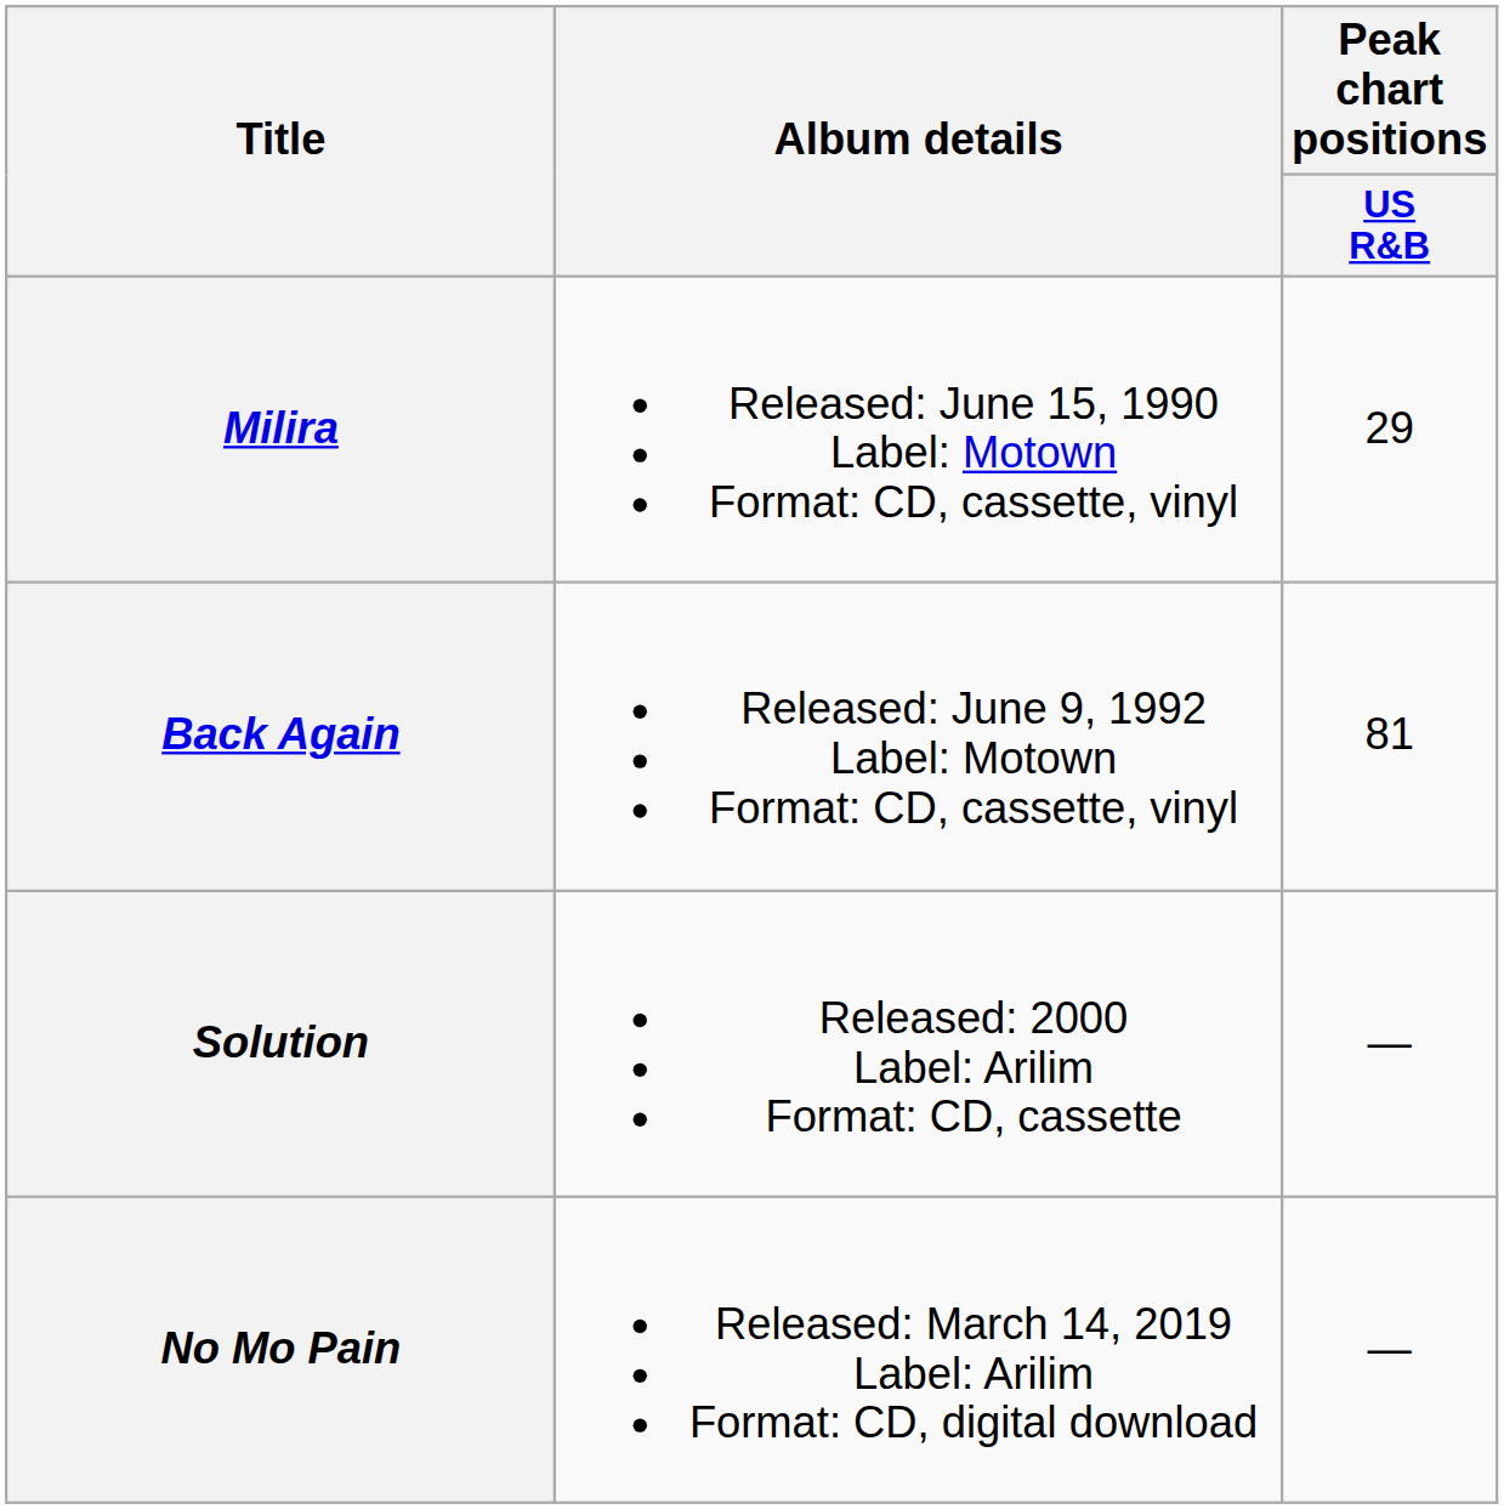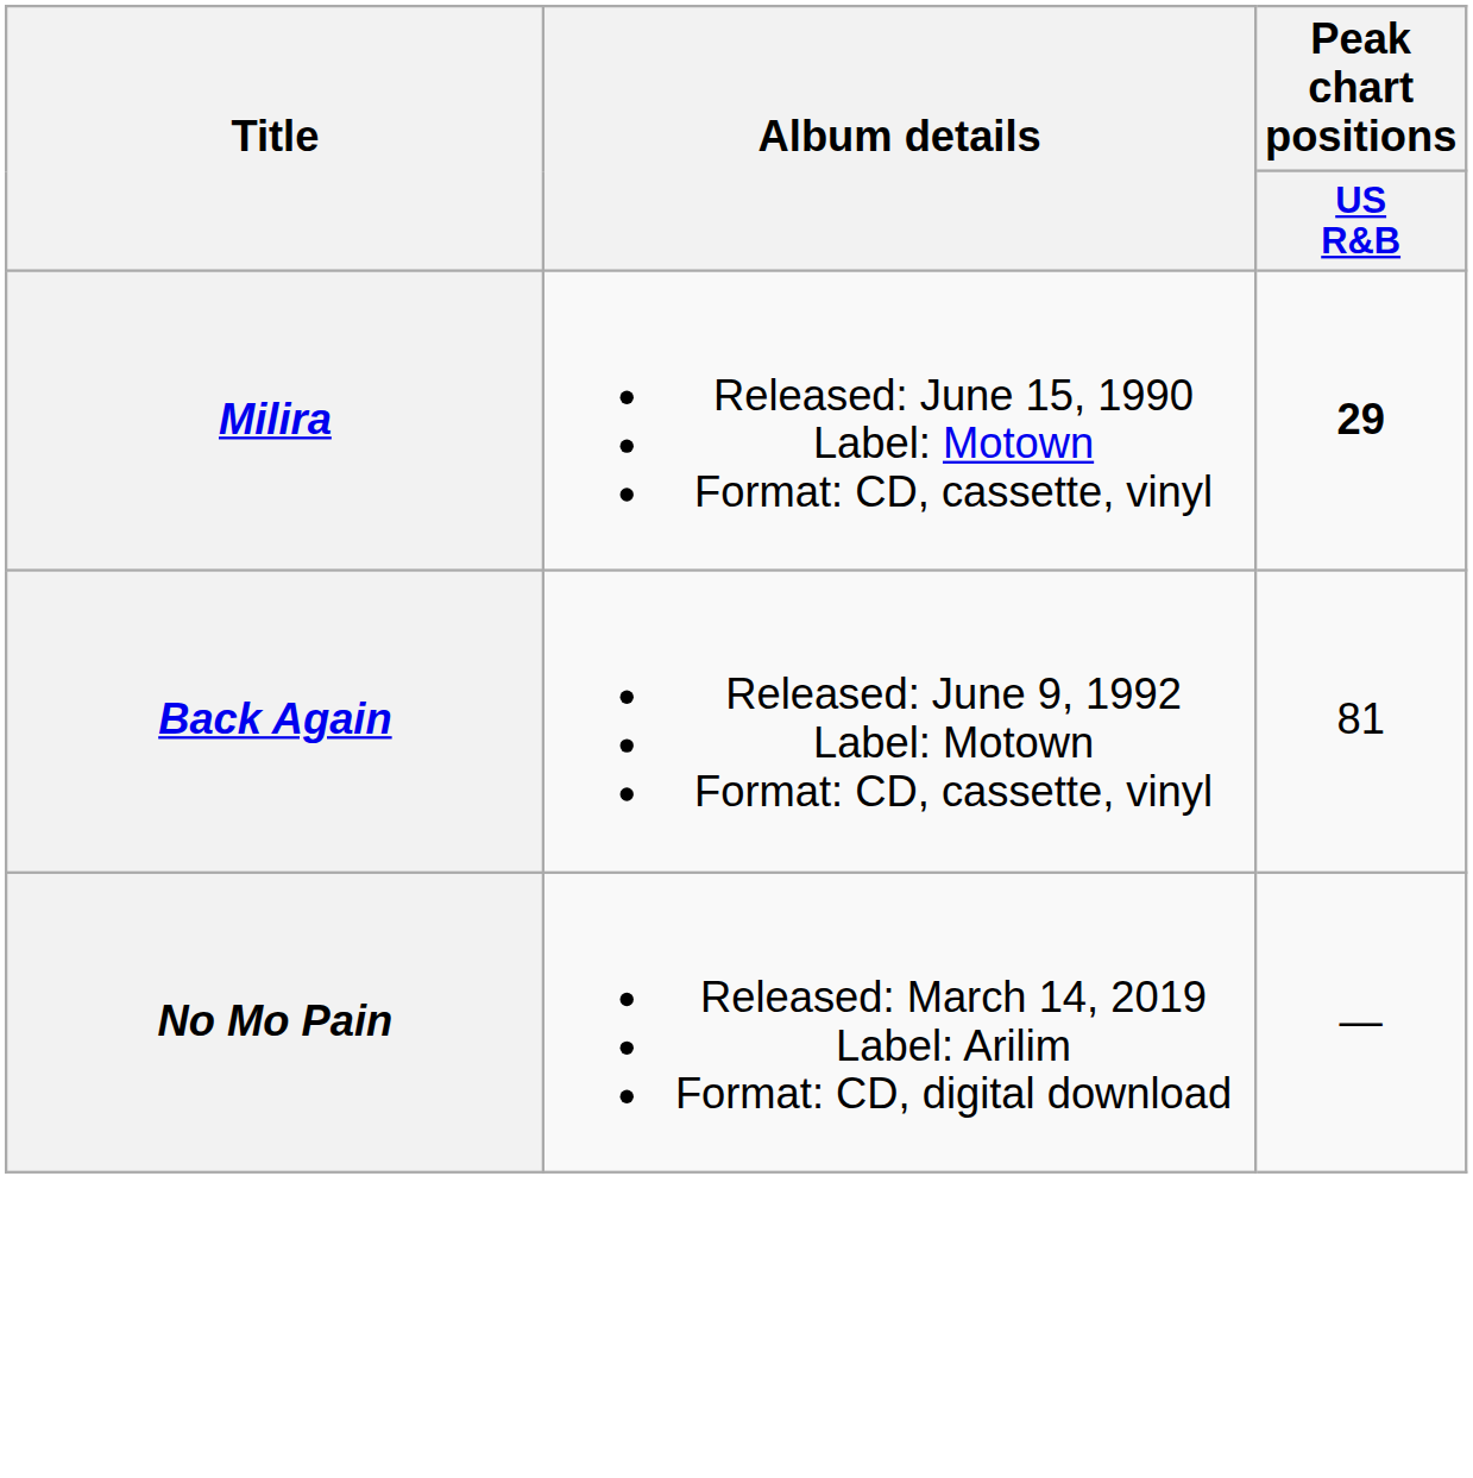Milira | Peak chart positions / US R&B: normal -> bold
- row: Solution | Released: 2000 Label: Arilim Format: CD, cassette | —
